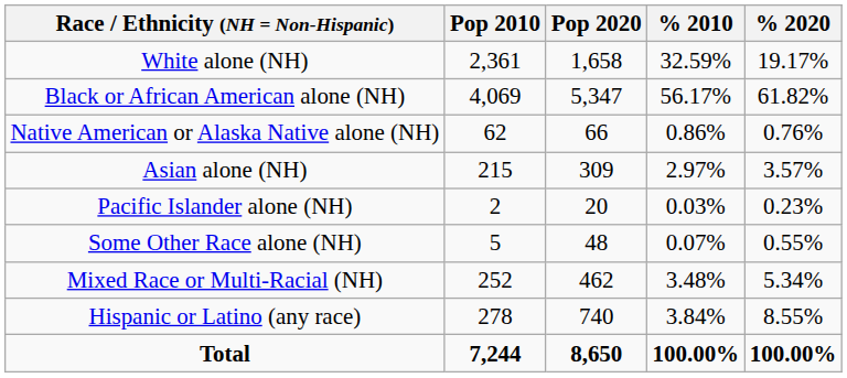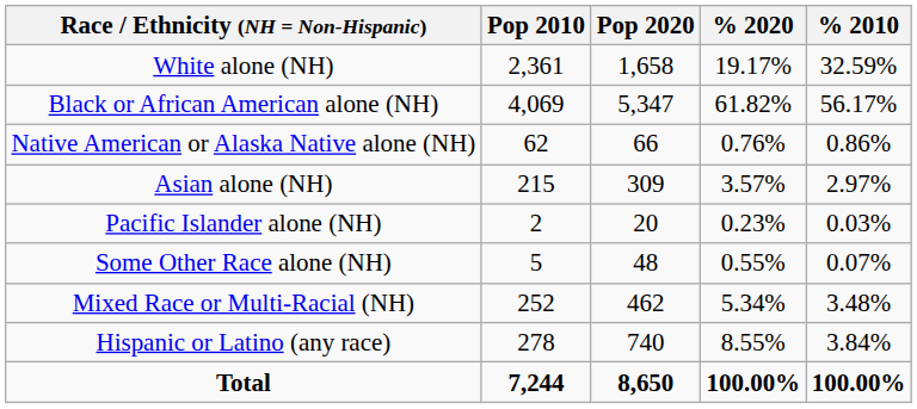columns swapped: % 2010 <-> % 2020
